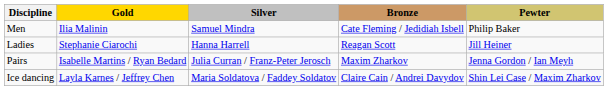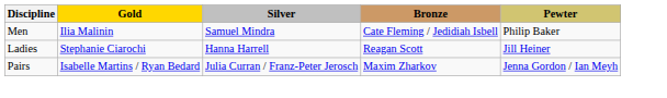- row: Ice dancing | Layla Karnes / Jeffrey Chen | Maria Soldatova / Faddey Soldatov | Claire Cain / Andrei Davydov | Shin Lei Case / Maxim Zharkov
